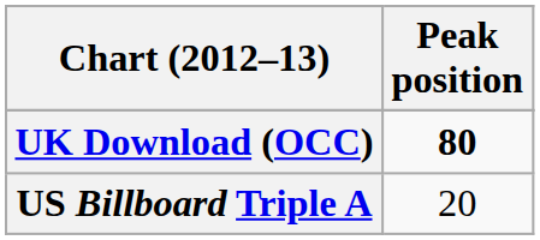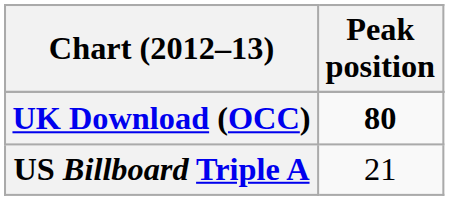US Billboard Triple A | Peak position: 20 -> 21
